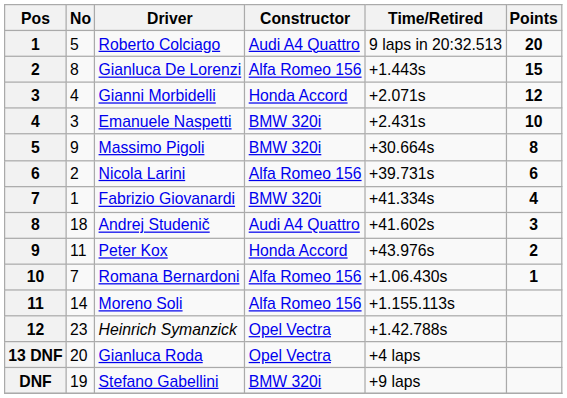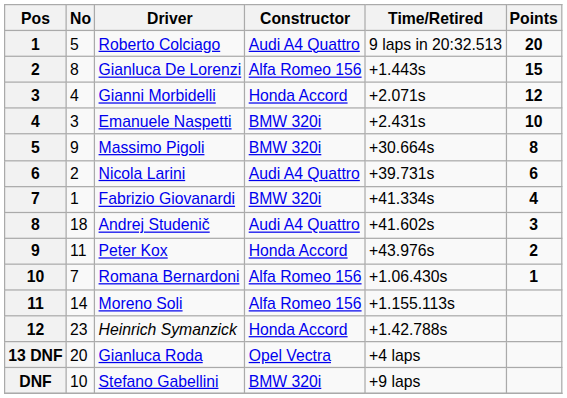Nicola Larini | Constructor: Alfa Romeo 156 -> Audi A4 Quattro
Heinrich Symanzick | Constructor: Opel Vectra -> Honda Accord
Stefano Gabellini | No: 19 -> 10
